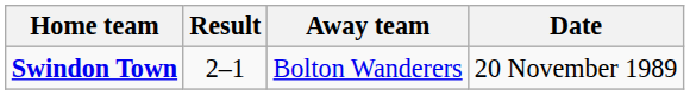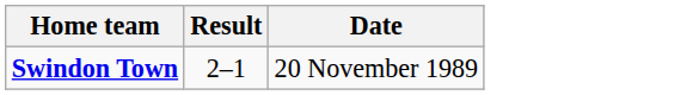- column: Away team | Bolton Wanderers
